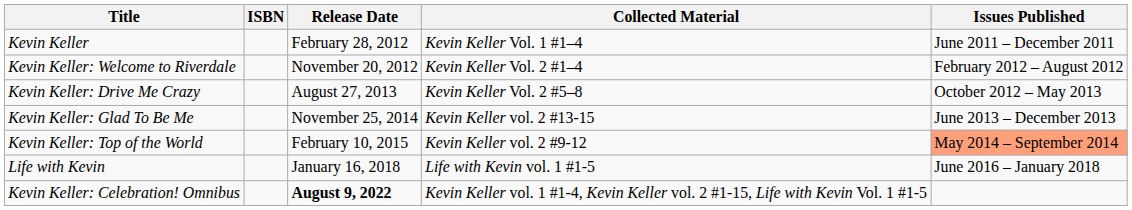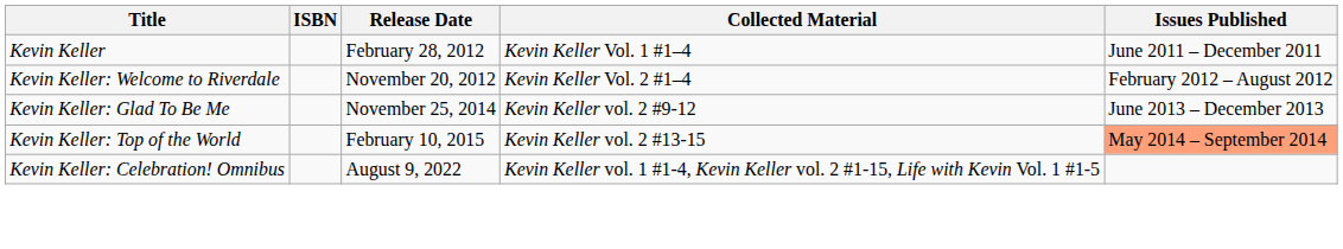- row: Kevin Keller: Drive Me Crazy | August 27, 2013 | Kevin Keller Vol. 2 #5–8 | October 2012 – May 2013
Kevin Keller: Glad To Be Me | Collected Material: Kevin Keller vol. 2 #13-15 -> Kevin Keller vol. 2 #9-12
Kevin Keller: Top of the World | Collected Material: Kevin Keller vol. 2 #9-12 -> Kevin Keller vol. 2 #13-15
- row: Life with Kevin | January 16, 2018 | Life with Kevin vol. 1 #1-5 | June 2016 – January 2018
Kevin Keller: Celebration! Omnibus | Release Date: bold -> normal
